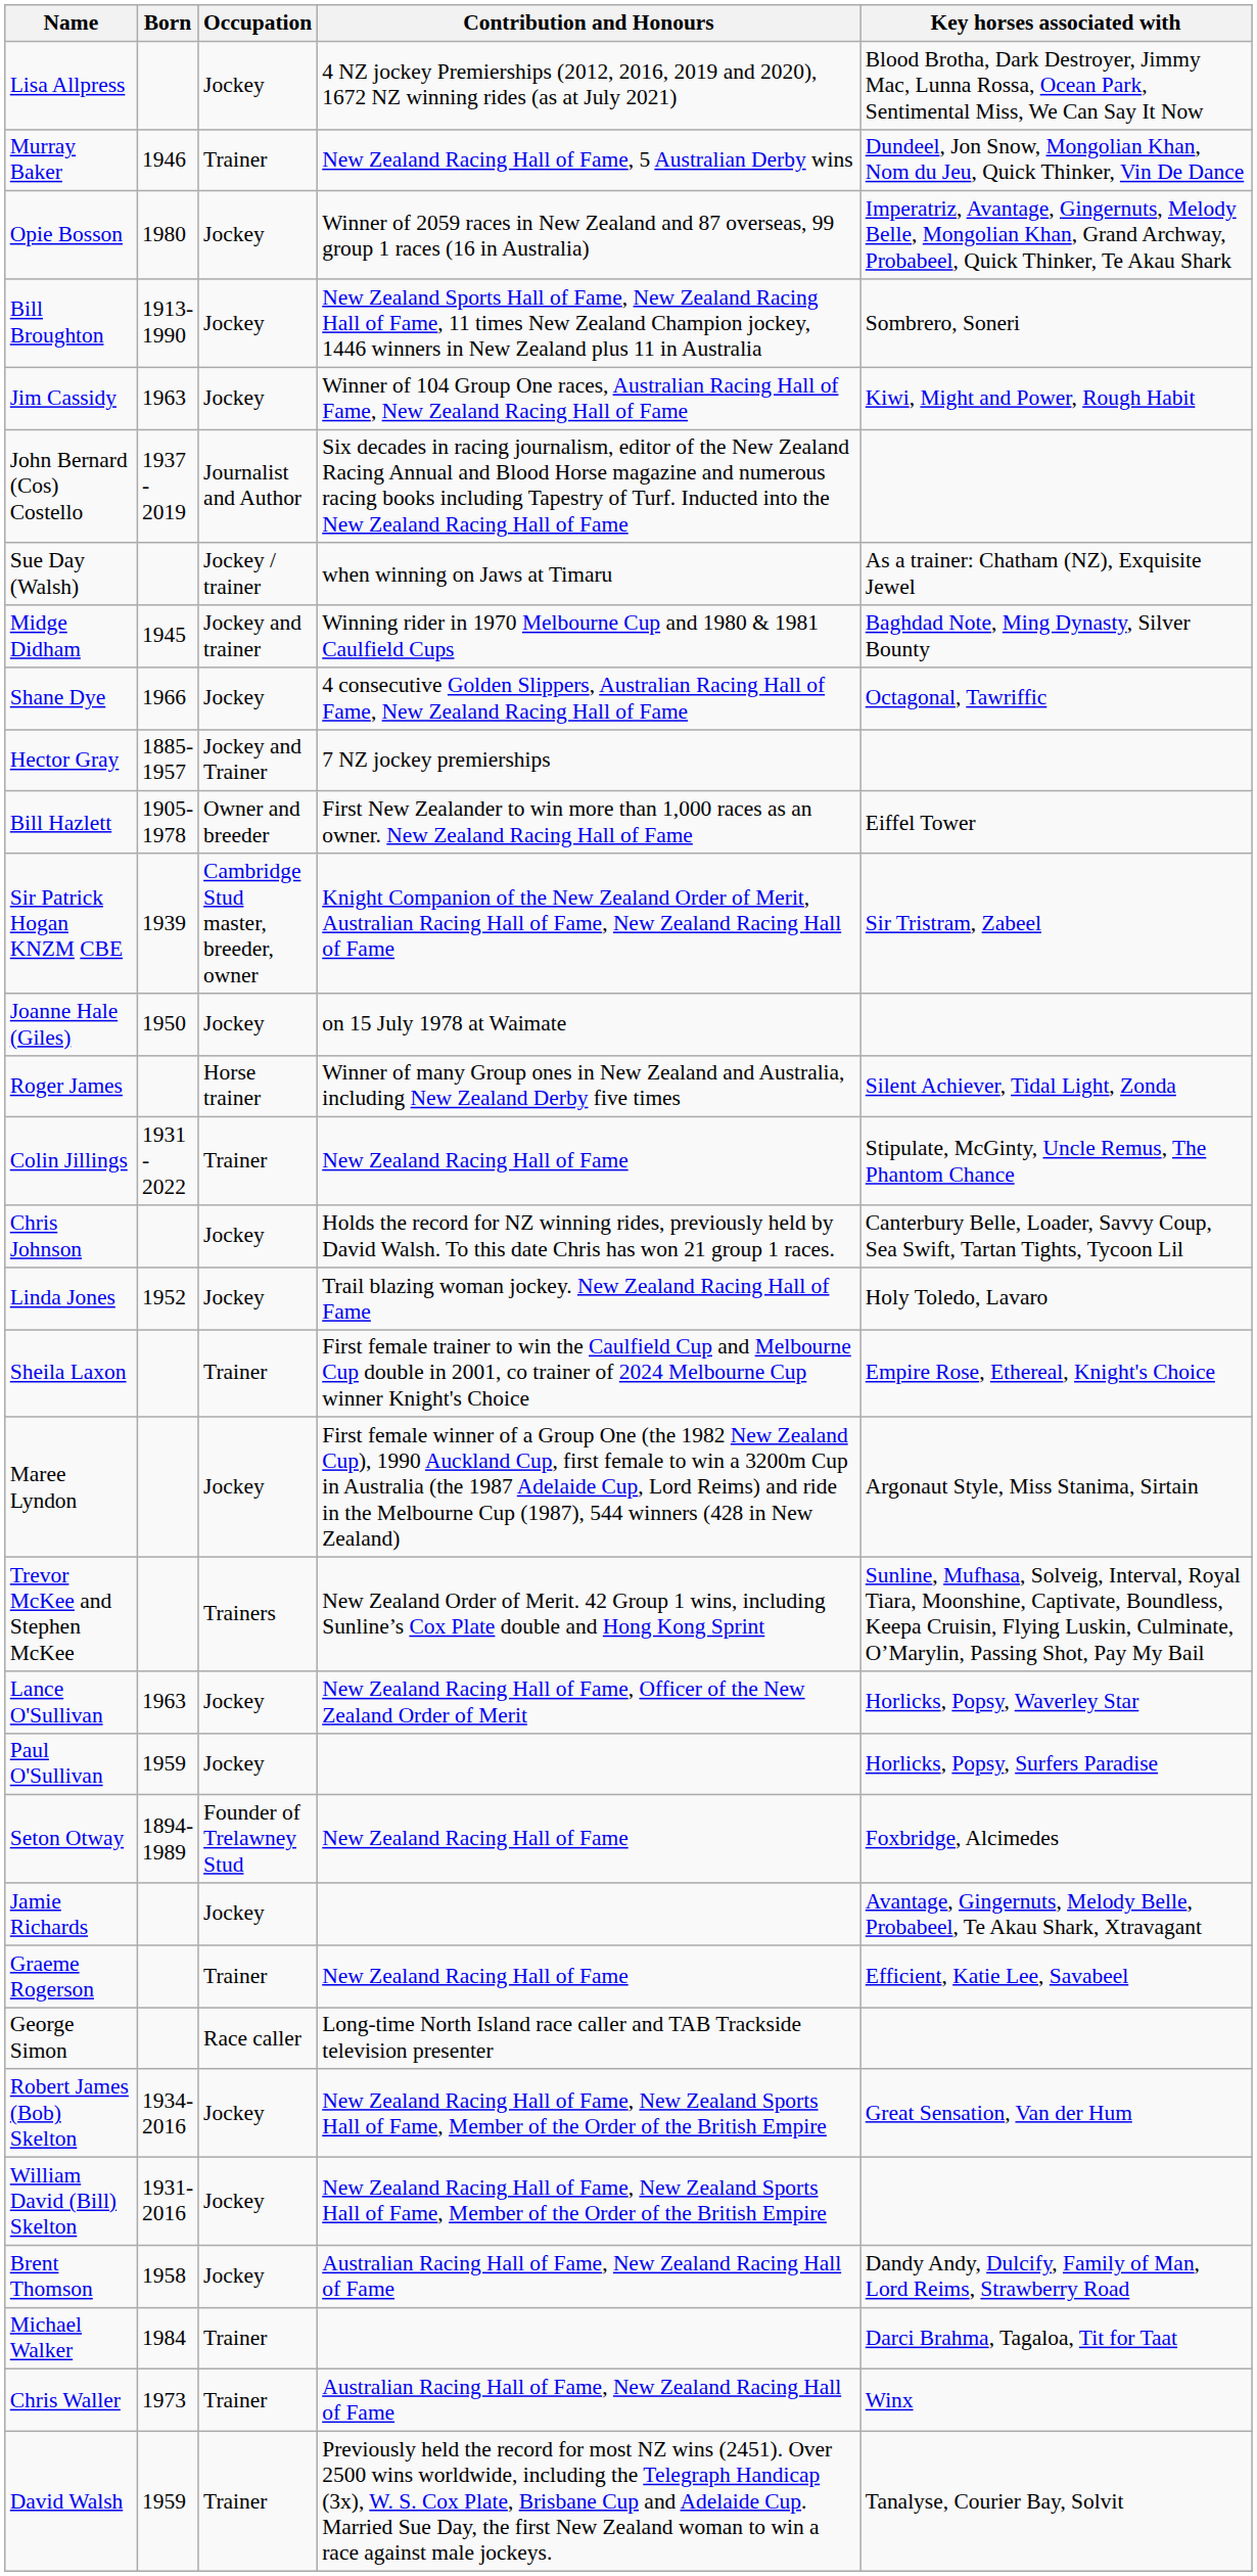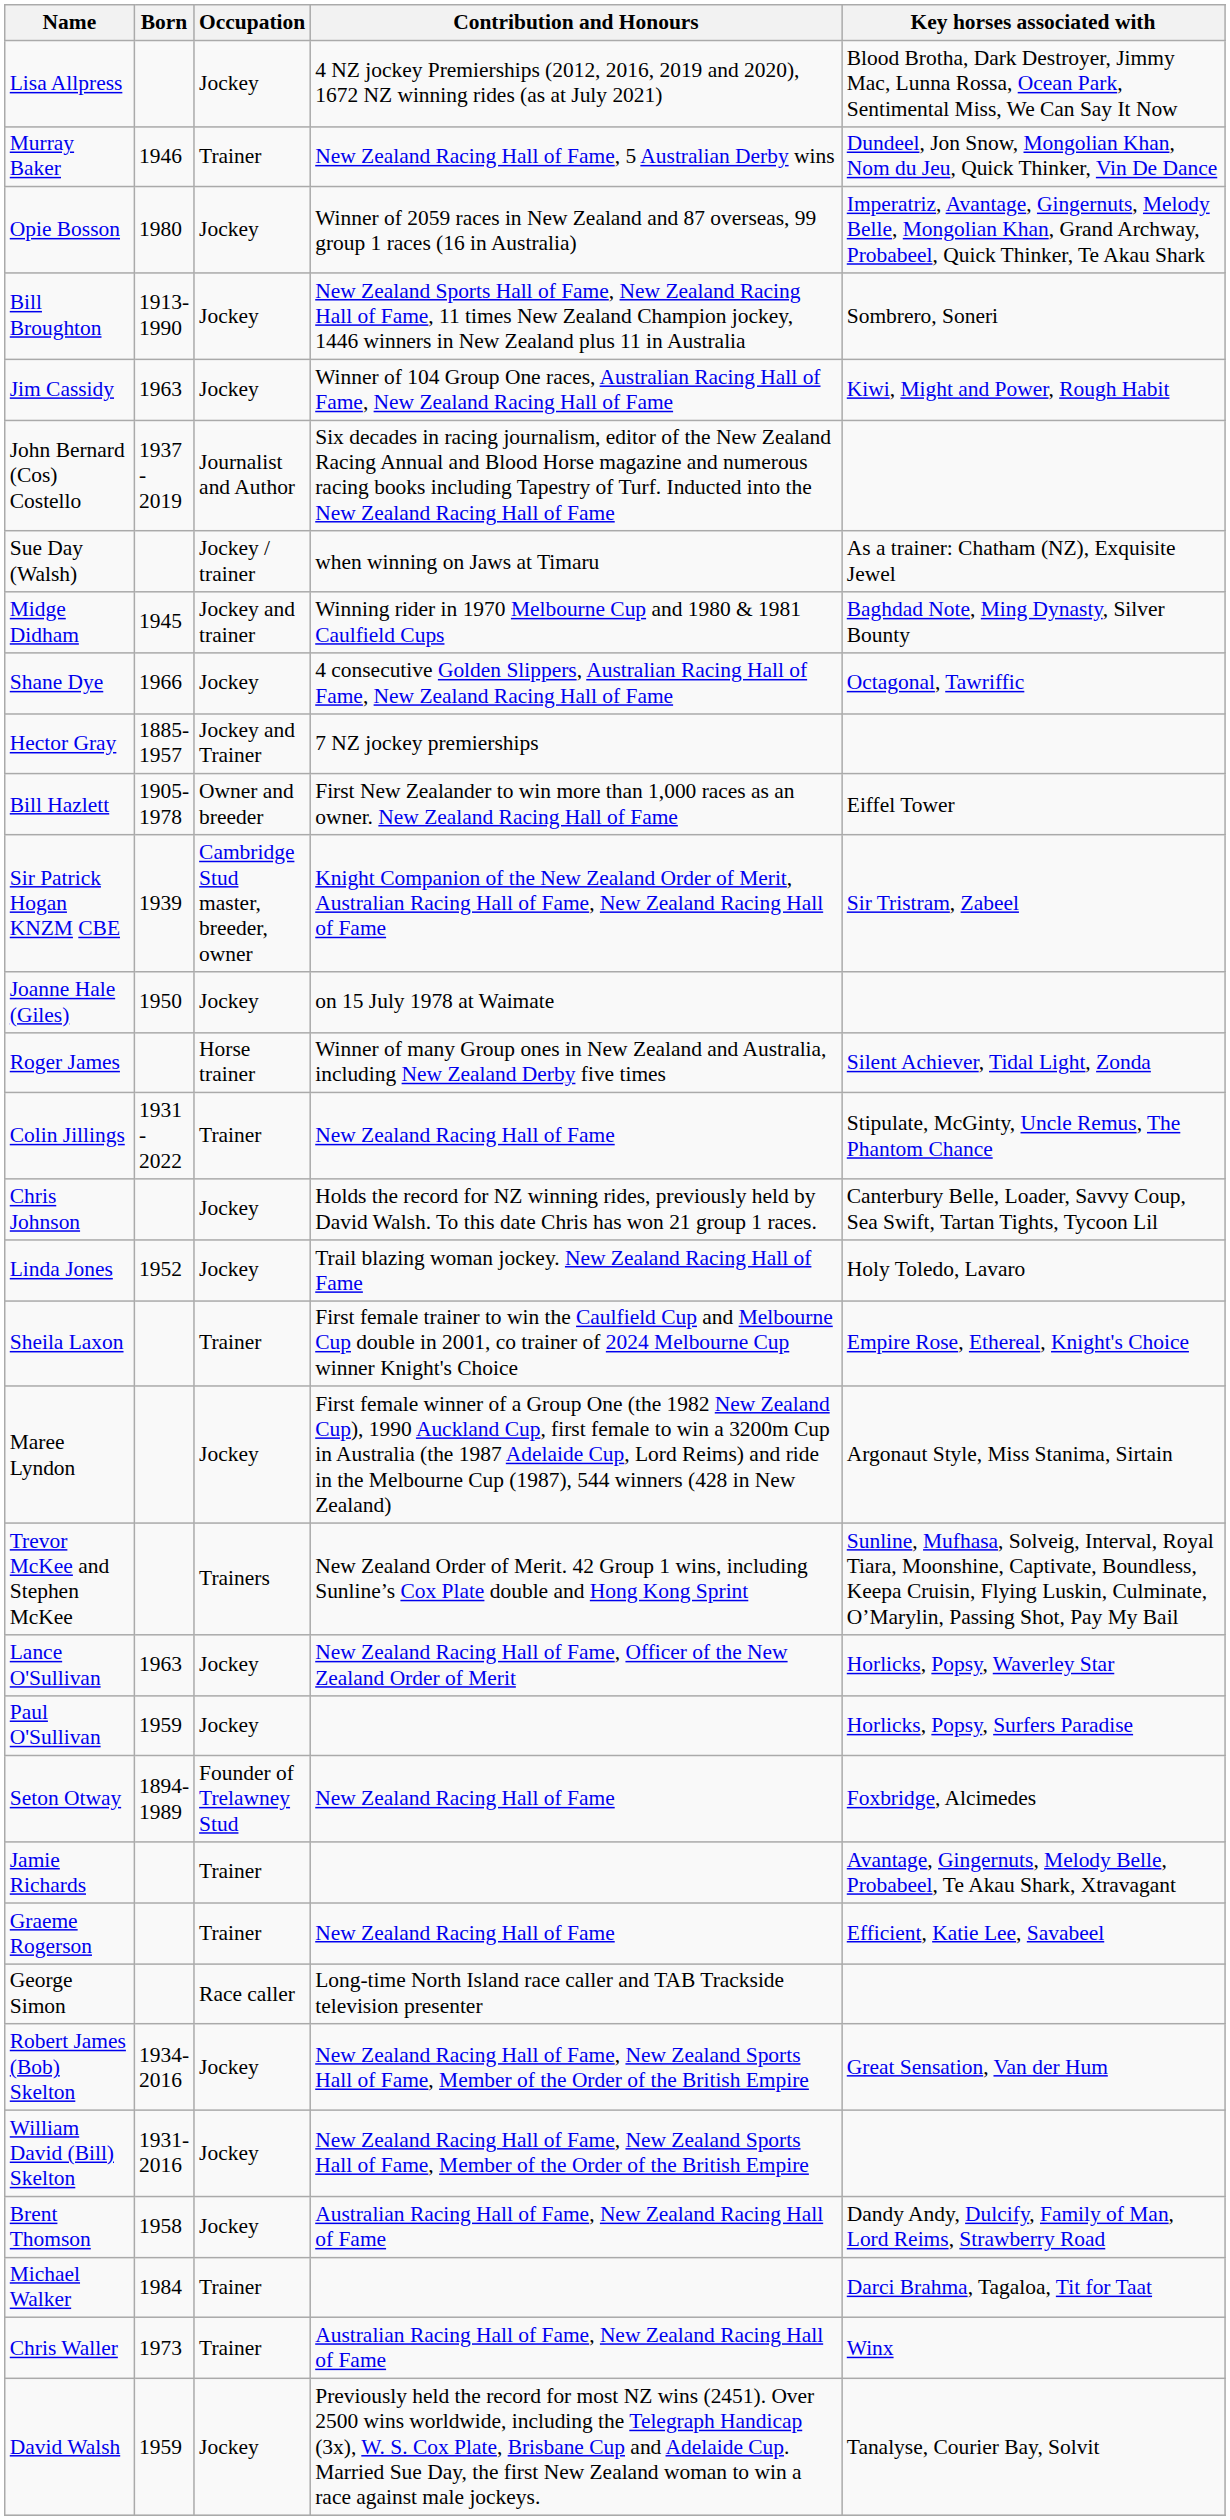Jamie Richards | Occupation: Jockey -> Trainer
David Walsh | Occupation: Trainer -> Jockey
